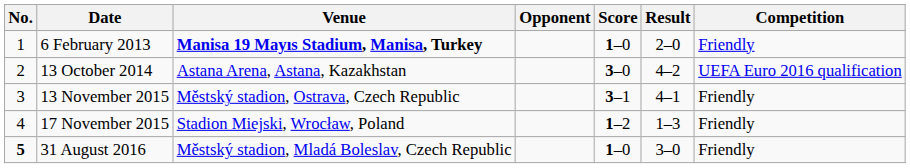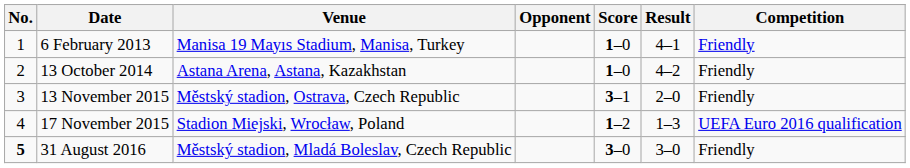6 February 2013 | Venue: bold -> normal
6 February 2013 | Result: 2–0 -> 4–1
13 October 2014 | Score: 3–0 -> 1–0
13 October 2014 | Competition: UEFA Euro 2016 qualification -> Friendly
13 November 2015 | Result: 4–1 -> 2–0
17 November 2015 | Competition: Friendly -> UEFA Euro 2016 qualification
31 August 2016 | Score: 1–0 -> 3–0
